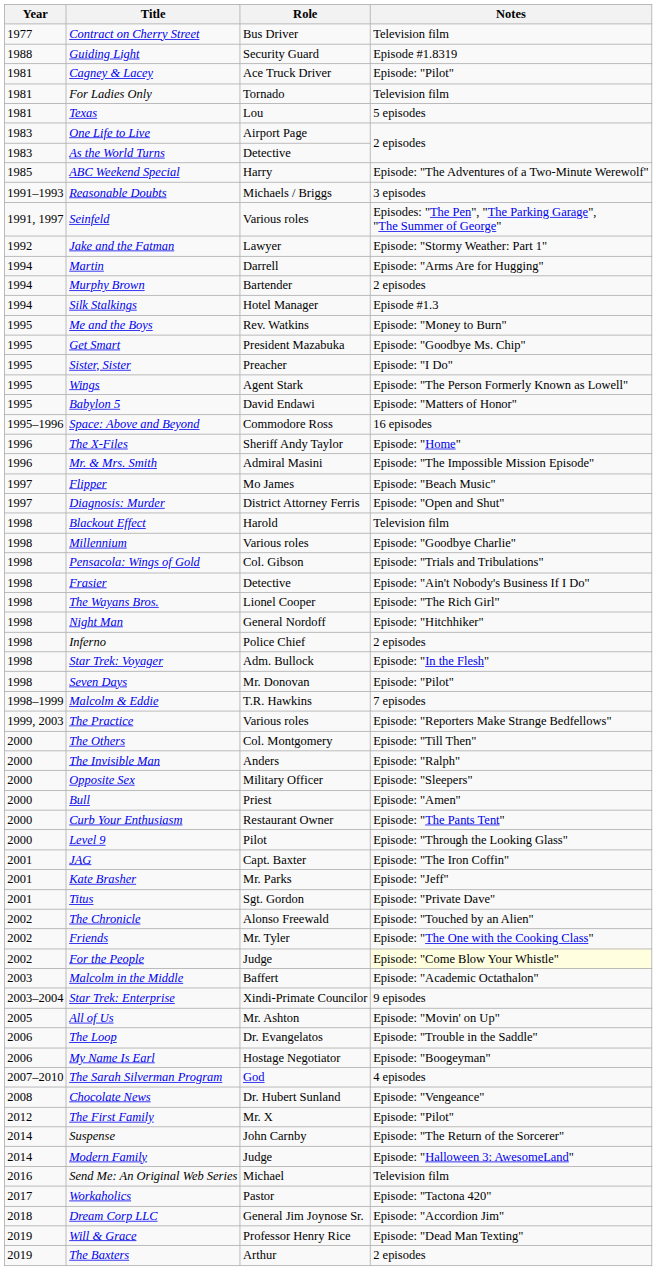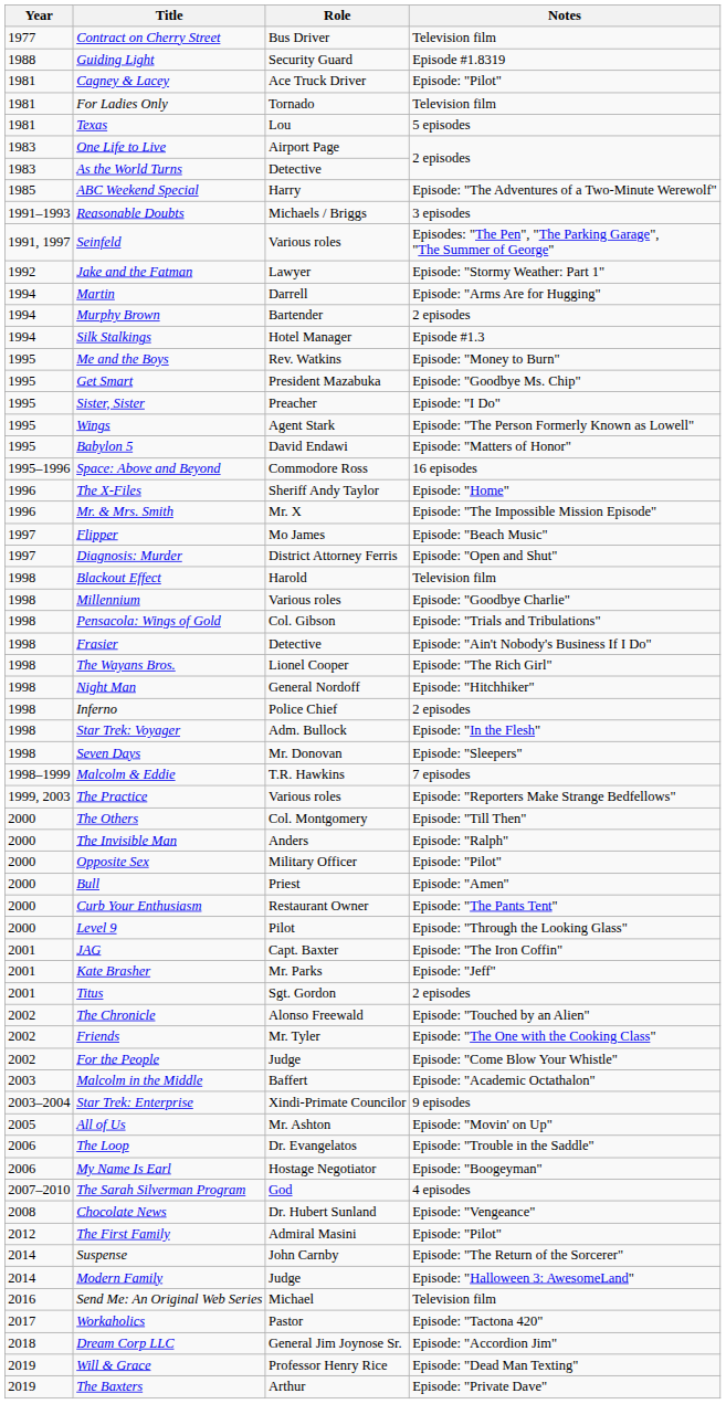Mr. & Mrs. Smith | Role: Admiral Masini -> Mr. X
Seven Days | Notes: Episode: "Pilot" -> Episode: "Sleepers"
Opposite Sex | Notes: Episode: "Sleepers" -> Episode: "Pilot"
Titus | Notes: Episode: "Private Dave" -> 2 episodes
For the People | Notes: lightyellow background -> no background
The First Family | Role: Mr. X -> Admiral Masini
The Baxters | Notes: 2 episodes -> Episode: "Private Dave"
